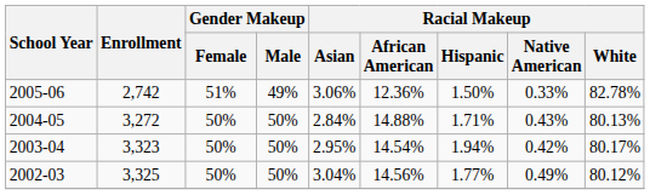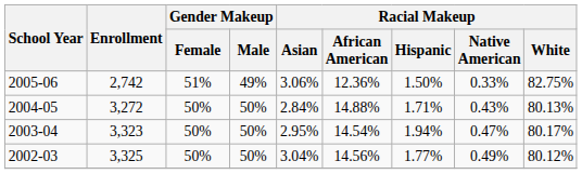2005-06 | Racial Makeup / White: 82.78% -> 82.75%
2003-04 | Racial Makeup / Native American: 0.42% -> 0.47%
